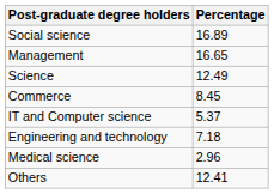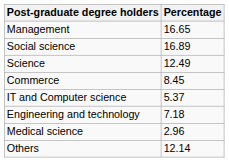rows swapped: Social science <-> Management
Others | Percentage: 12.41 -> 12.14
